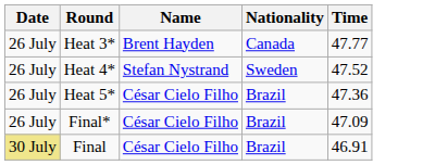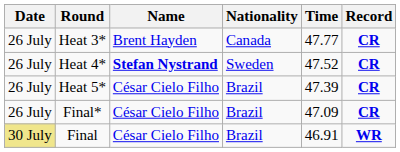+ column: Record | CR | CR | CR | CR | WR
Heat 4* | Name: normal -> bold
Heat 5* | Time: 47.36 -> 47.39
